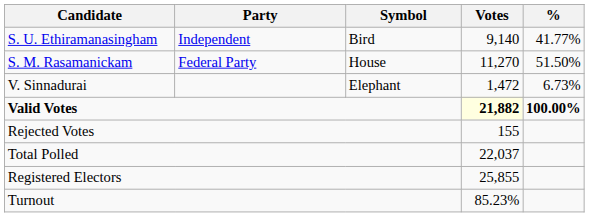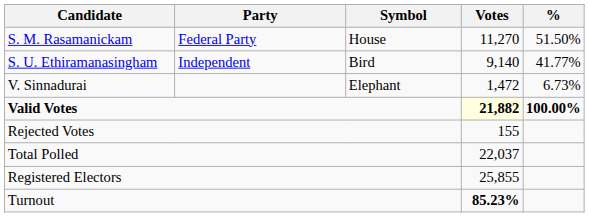rows swapped: S. M. Rasamanickam <-> S. U. Ethiramanasingham
Turnout | Votes: normal -> bold
